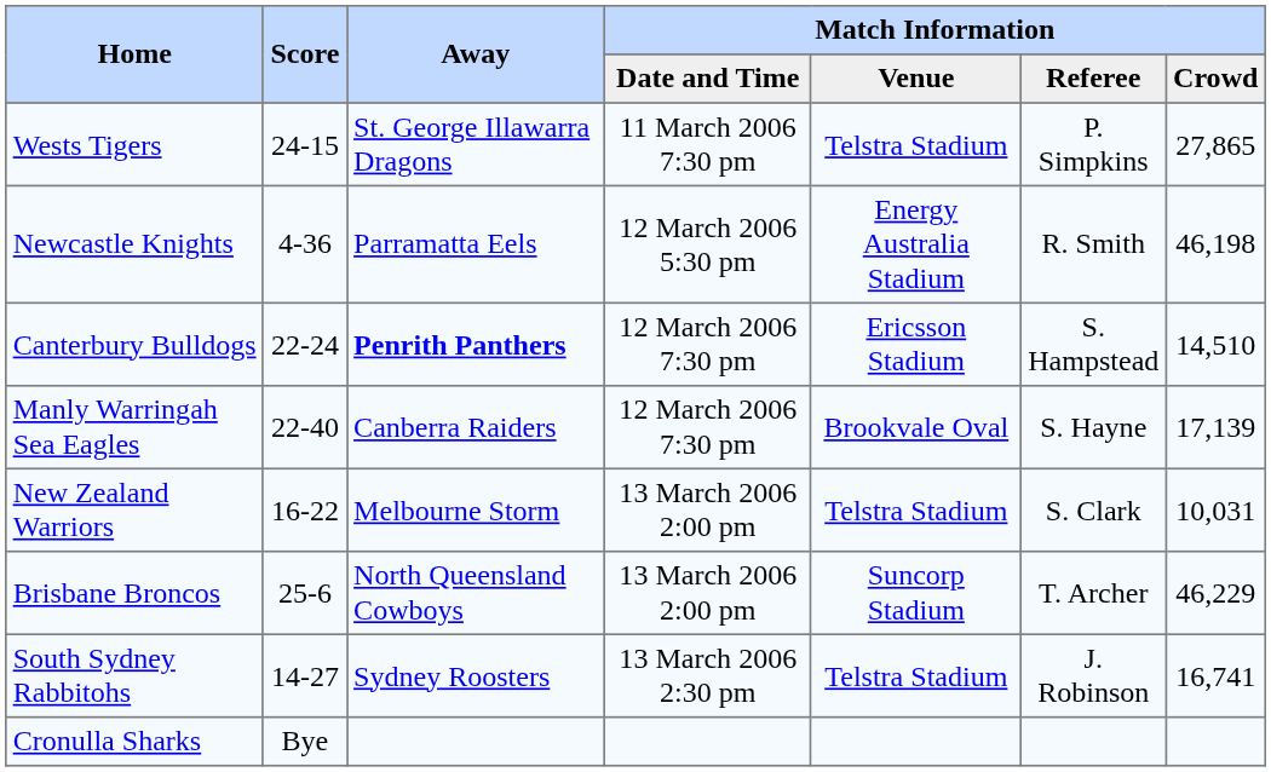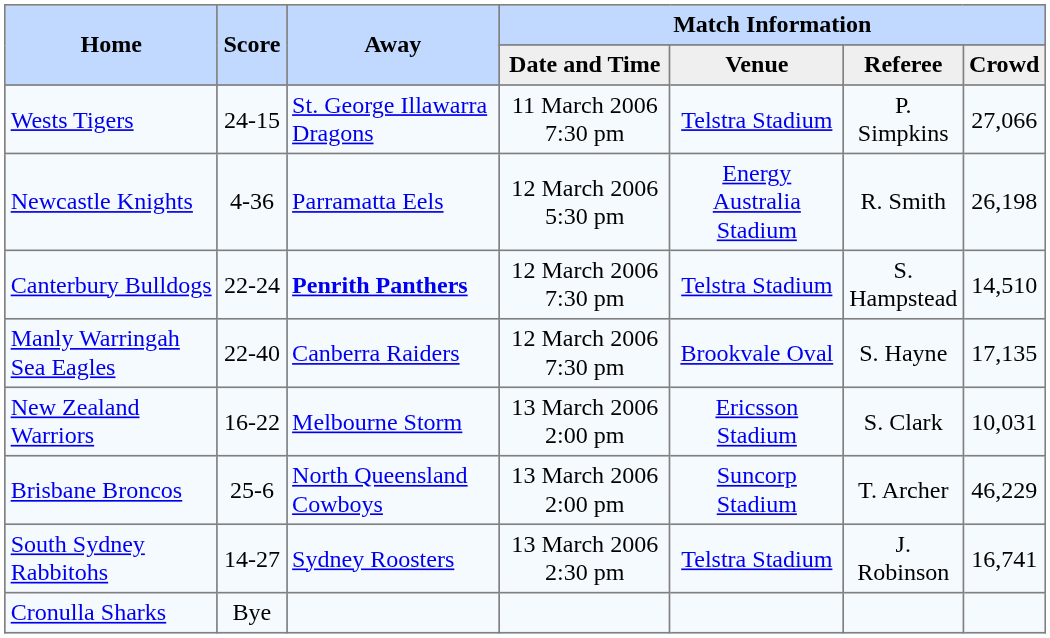Wests Tigers | Match Information / Crowd: 27,865 -> 27,066
Newcastle Knights | Match Information / Crowd: 46,198 -> 26,198
Canterbury Bulldogs | Match Information / Venue: Ericsson Stadium -> Telstra Stadium
Manly Warringah Sea Eagles | Match Information / Crowd: 17,139 -> 17,135
New Zealand Warriors | Match Information / Venue: Telstra Stadium -> Ericsson Stadium
